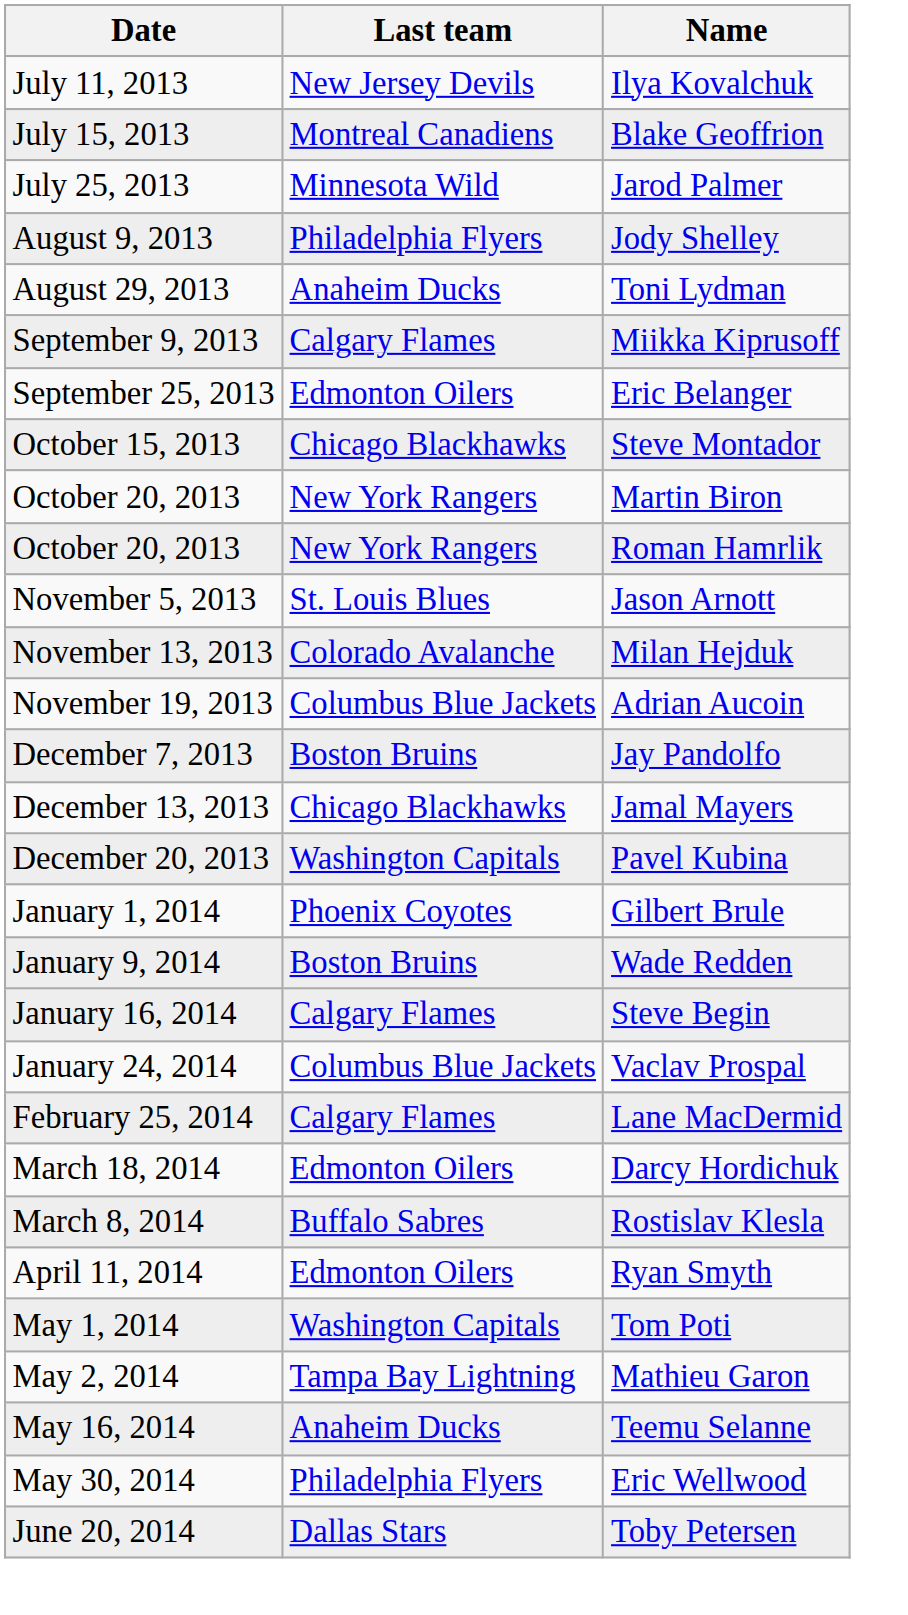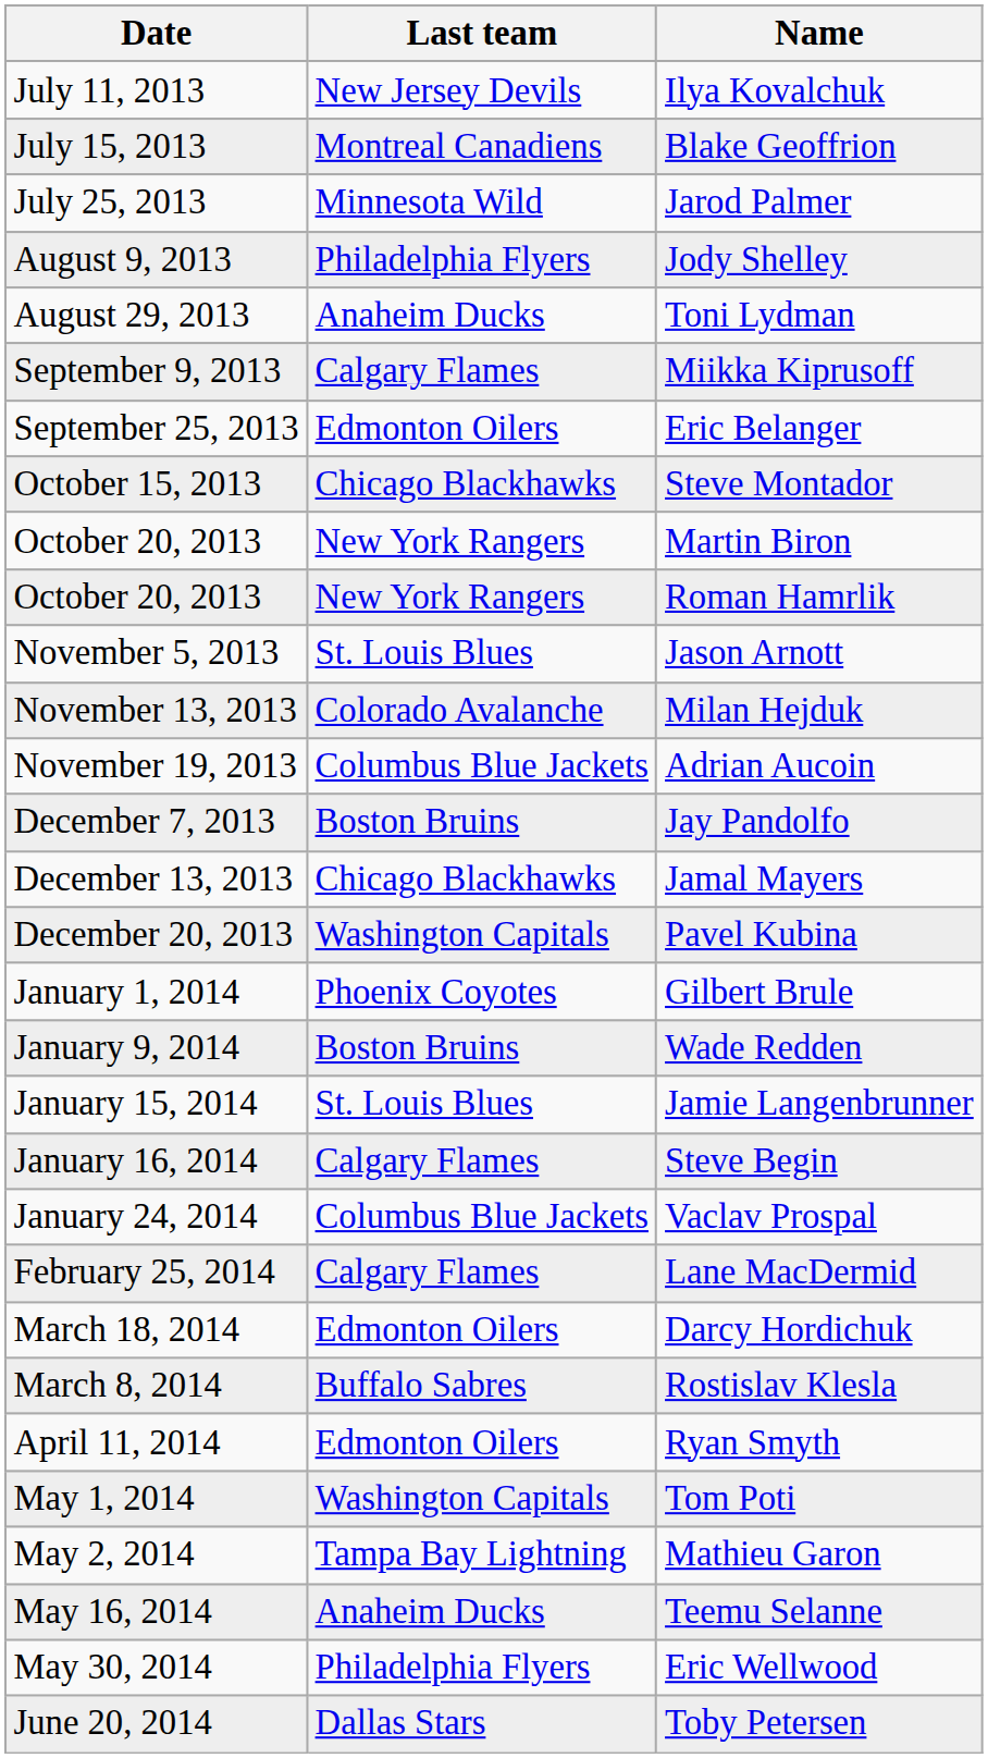+ row: January 15, 2014 | St. Louis Blues | Jamie Langenbrunner
